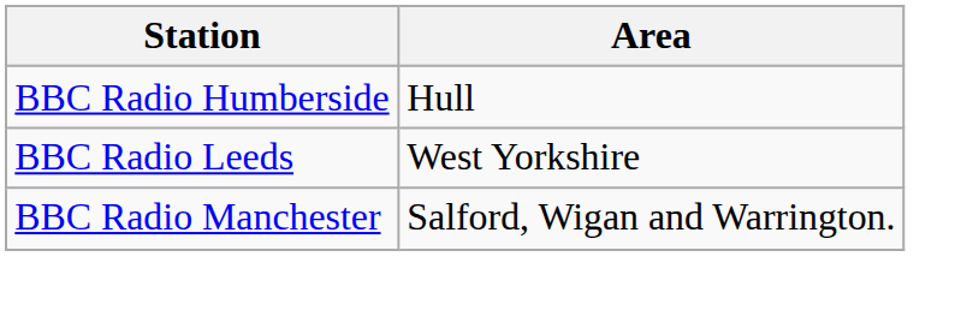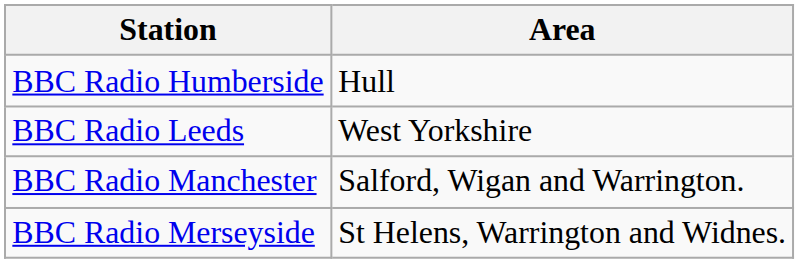+ row: BBC Radio Merseyside | St Helens, Warrington and Widnes.
